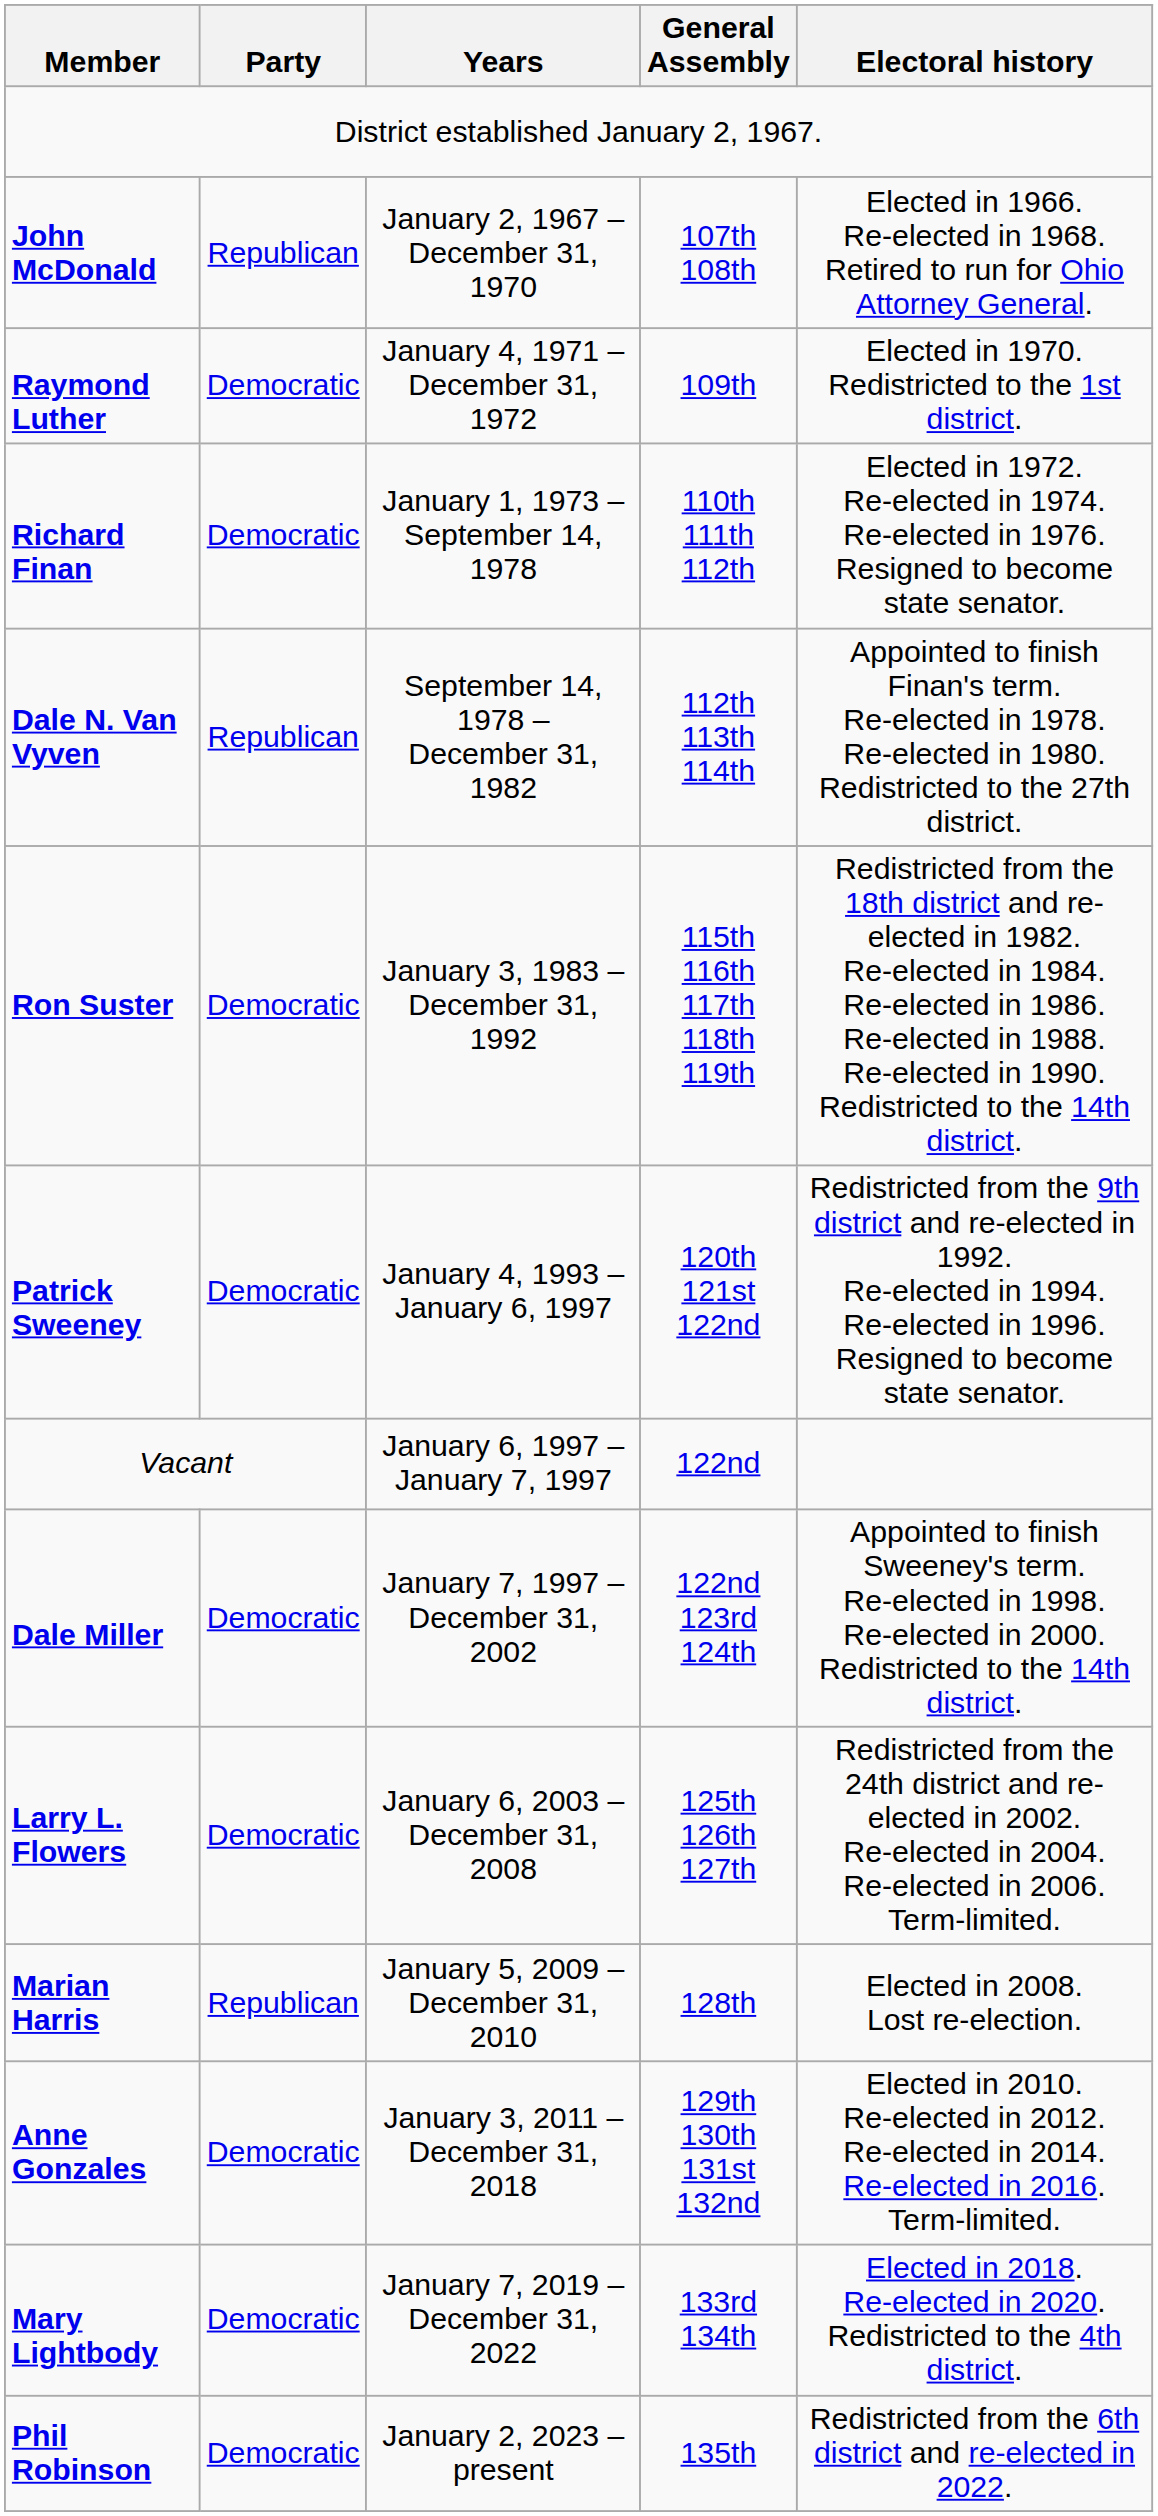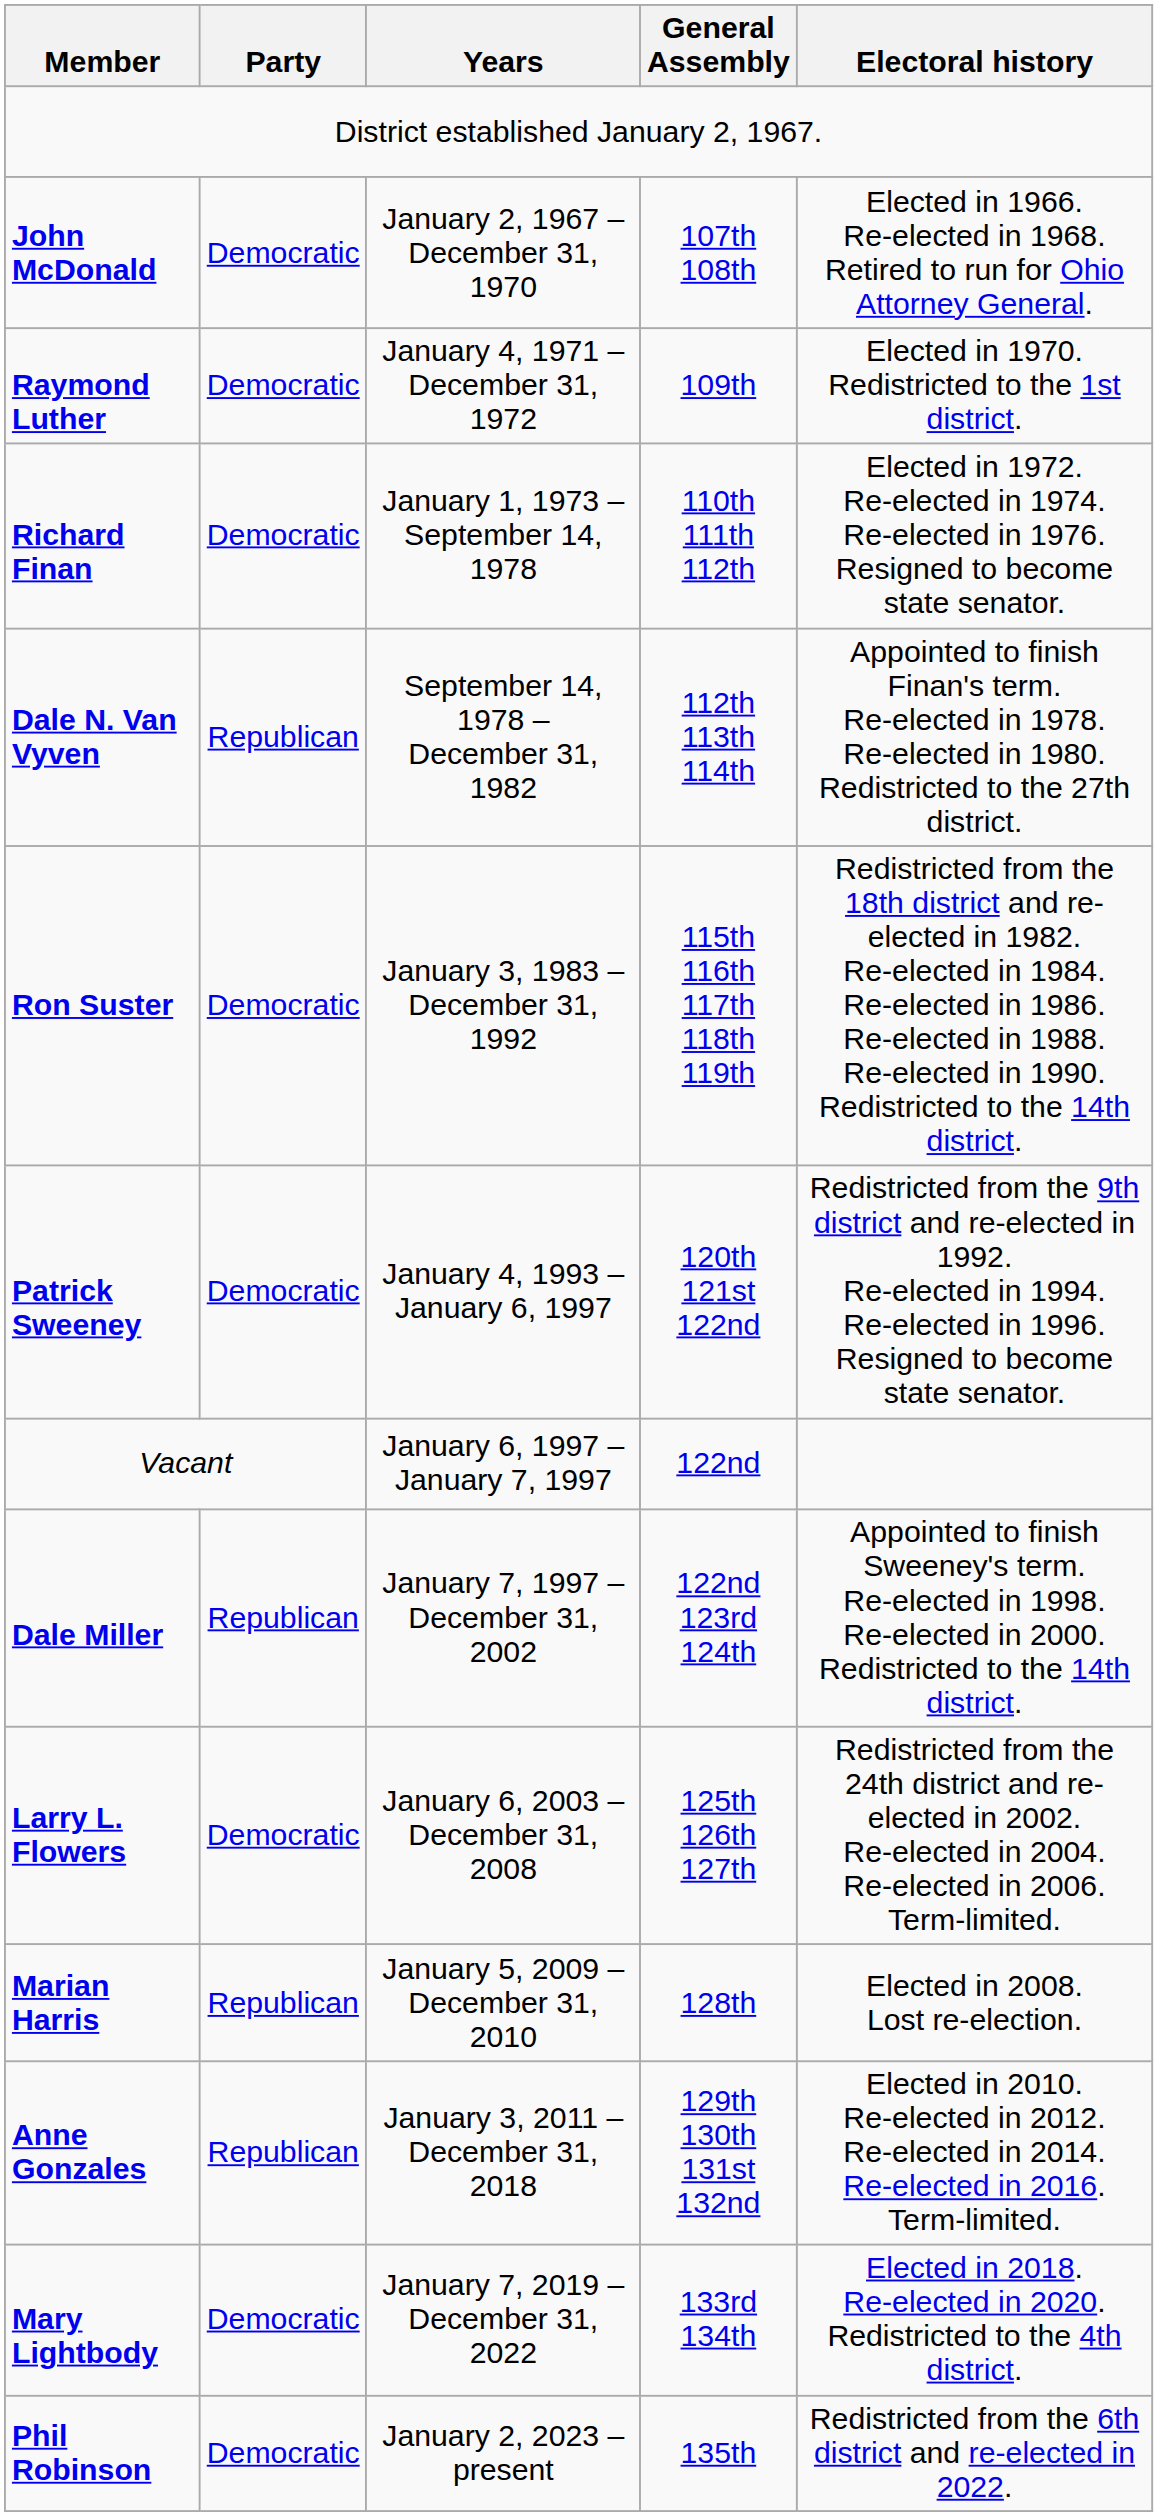John McDonald | Party: Republican -> Democratic
Dale Miller | Party: Democratic -> Republican
Anne Gonzales | Party: Democratic -> Republican
